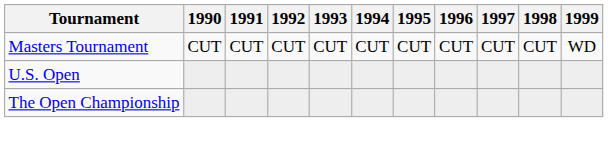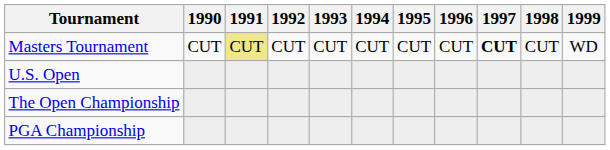Masters Tournament | 1991: no background -> khaki background
Masters Tournament | 1997: normal -> bold
+ row: PGA Championship
